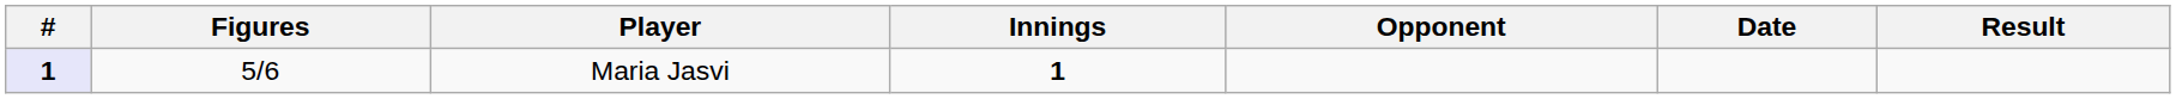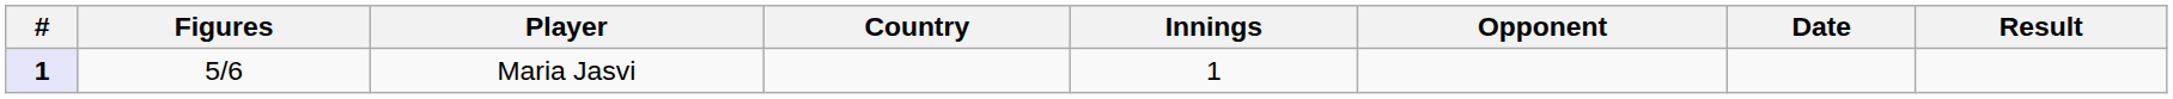+ column: Country
Maria Jasvi | Innings: bold -> normal
